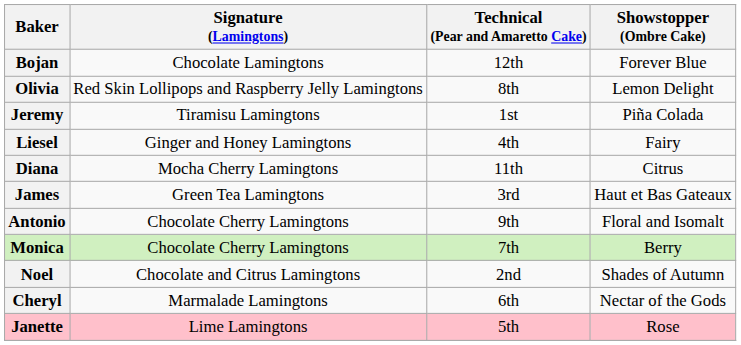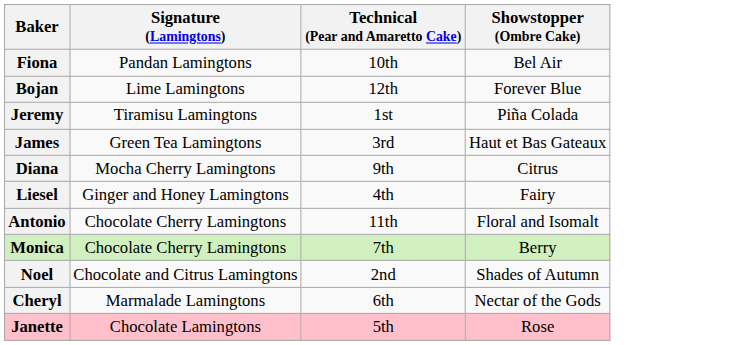+ row: Fiona | Pandan Lamingtons | 10th | Bel Air
Bojan | Signature (Lamingtons): Chocolate Lamingtons -> Lime Lamingtons
- row: Olivia | Red Skin Lollipops and Raspberry Jelly Lamingtons | 8th | Lemon Delight
rows swapped: Liesel <-> James
Diana | Technical (Pear and Amaretto Cake): 11th -> 9th
Antonio | Technical (Pear and Amaretto Cake): 9th -> 11th
Janette | Signature (Lamingtons): Lime Lamingtons -> Chocolate Lamingtons
